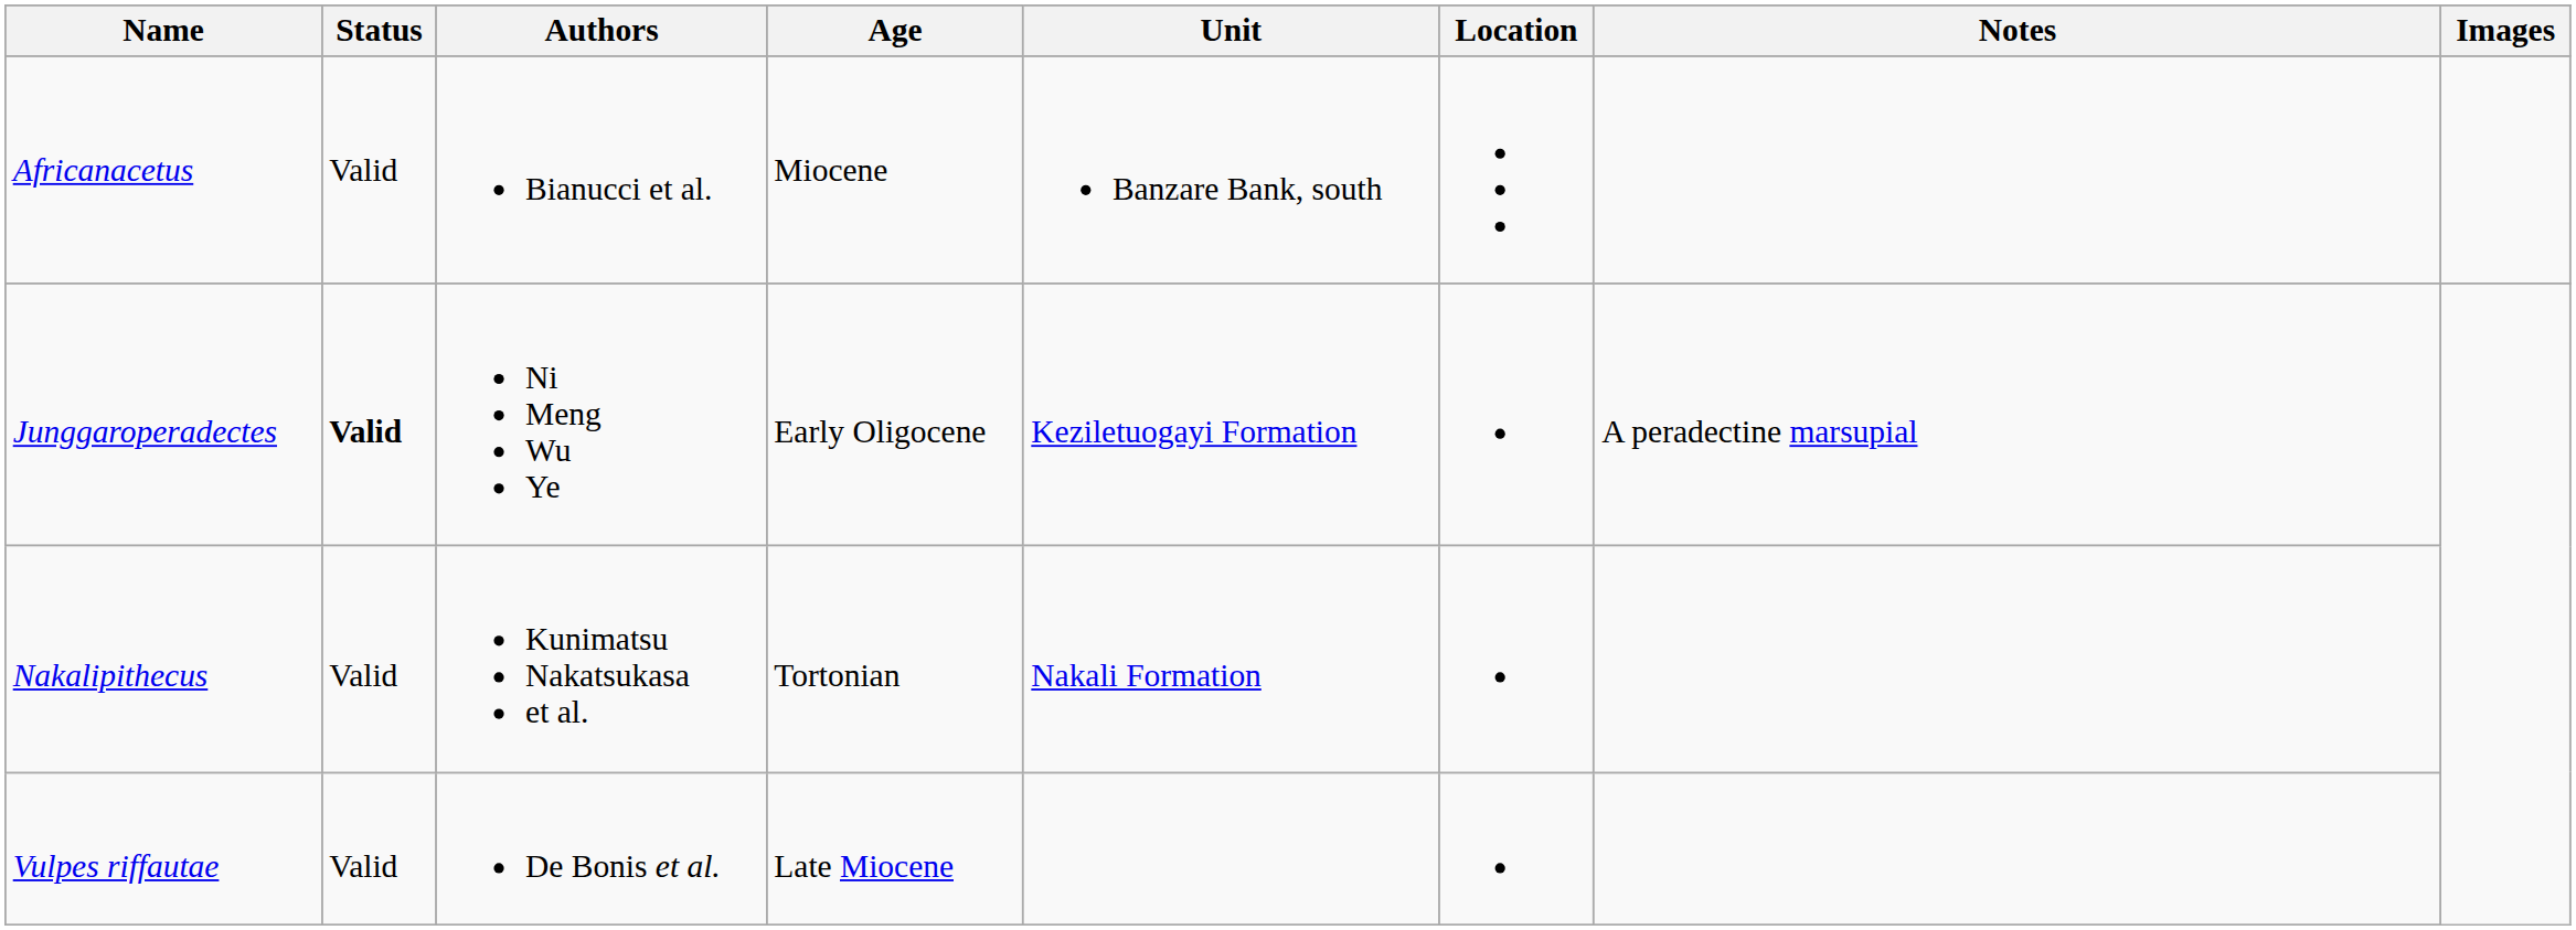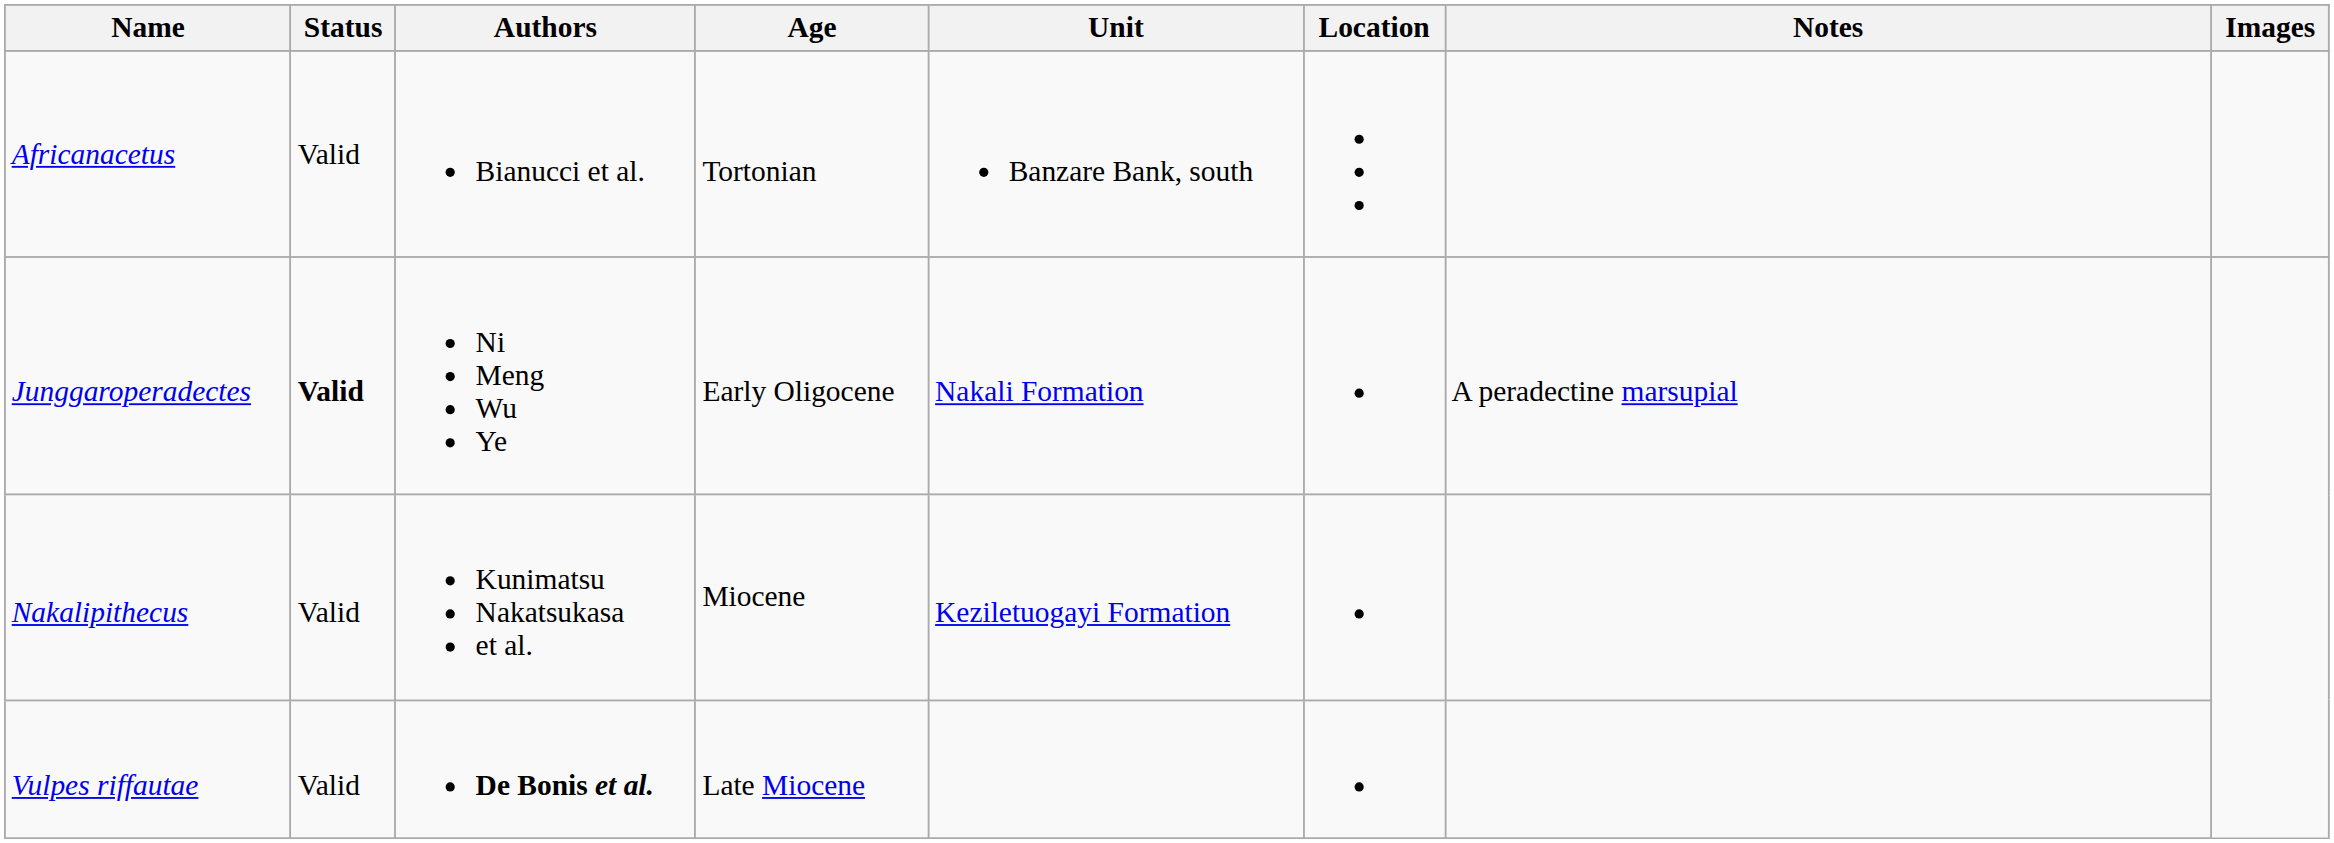Africanacetus | Age: Miocene -> Tortonian
Junggaroperadectes | Unit: Keziletuogayi Formation -> Nakali Formation
Nakalipithecus | Age: Tortonian -> Miocene
Nakalipithecus | Unit: Nakali Formation -> Keziletuogayi Formation
Vulpes riffautae | Authors: normal -> bold
